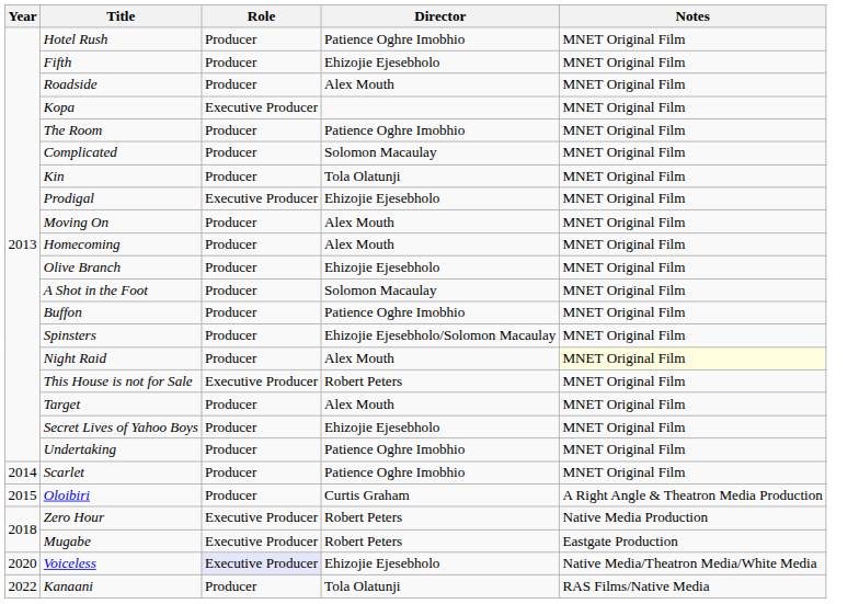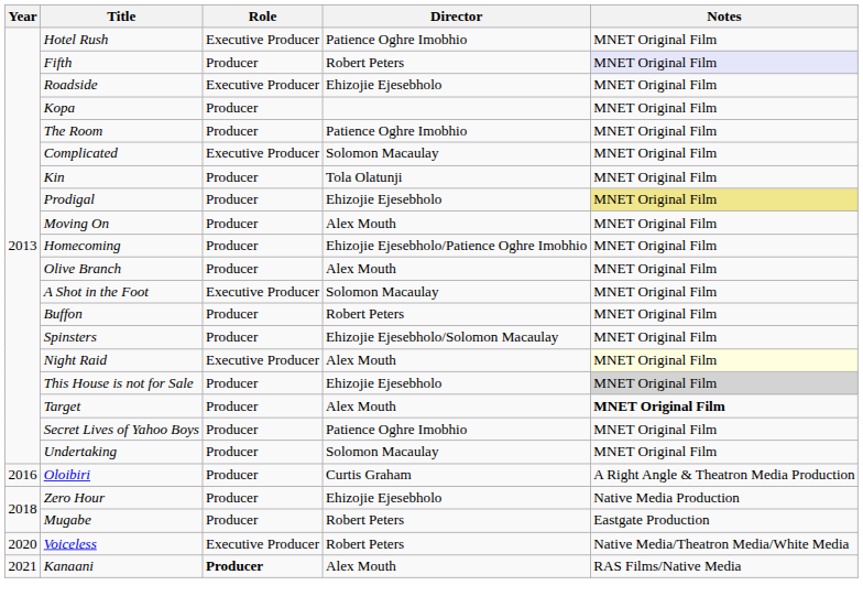Hotel Rush | Role: Producer -> Executive Producer
Fifth | Director: Ehizojie Ejesebholo -> Robert Peters
Fifth | Notes: no background -> lavender background
Roadside | Role: Producer -> Executive Producer
Roadside | Director: Alex Mouth -> Ehizojie Ejesebholo
Kopa | Role: Executive Producer -> Producer
Complicated | Role: Producer -> Executive Producer
Prodigal | Role: Executive Producer -> Producer
Prodigal | Notes: no background -> khaki background
Homecoming | Director: Alex Mouth -> Ehizojie Ejesebholo/Patience Oghre Imobhio
Olive Branch | Director: Ehizojie Ejesebholo -> Alex Mouth
A Shot in the Foot | Role: Producer -> Executive Producer
Buffon | Director: Patience Oghre Imobhio -> Robert Peters
Night Raid | Role: Producer -> Executive Producer
This House is not for Sale | Role: Executive Producer -> Producer
This House is not for Sale | Director: Robert Peters -> Ehizojie Ejesebholo
This House is not for Sale | Notes: no background -> lightgrey background
Target | Notes: normal -> bold
Secret Lives of Yahoo Boys | Director: Ehizojie Ejesebholo -> Patience Oghre Imobhio
Undertaking | Director: Patience Oghre Imobhio -> Solomon Macaulay
- row: 2014 | Scarlet | Producer | Patience Oghre Imobhio | MNET Original Film
Oloibiri | Year: 2015 -> 2016
Zero Hour | Role: Executive Producer -> Producer
Zero Hour | Director: Robert Peters -> Ehizojie Ejesebholo
Mugabe | Role: Executive Producer -> Producer
Voiceless | Role: lavender background -> no background
Voiceless | Director: Ehizojie Ejesebholo -> Robert Peters
Kanaani | Year: 2022 -> 2021
Kanaani | Role: normal -> bold
Kanaani | Director: Tola Olatunji -> Alex Mouth
